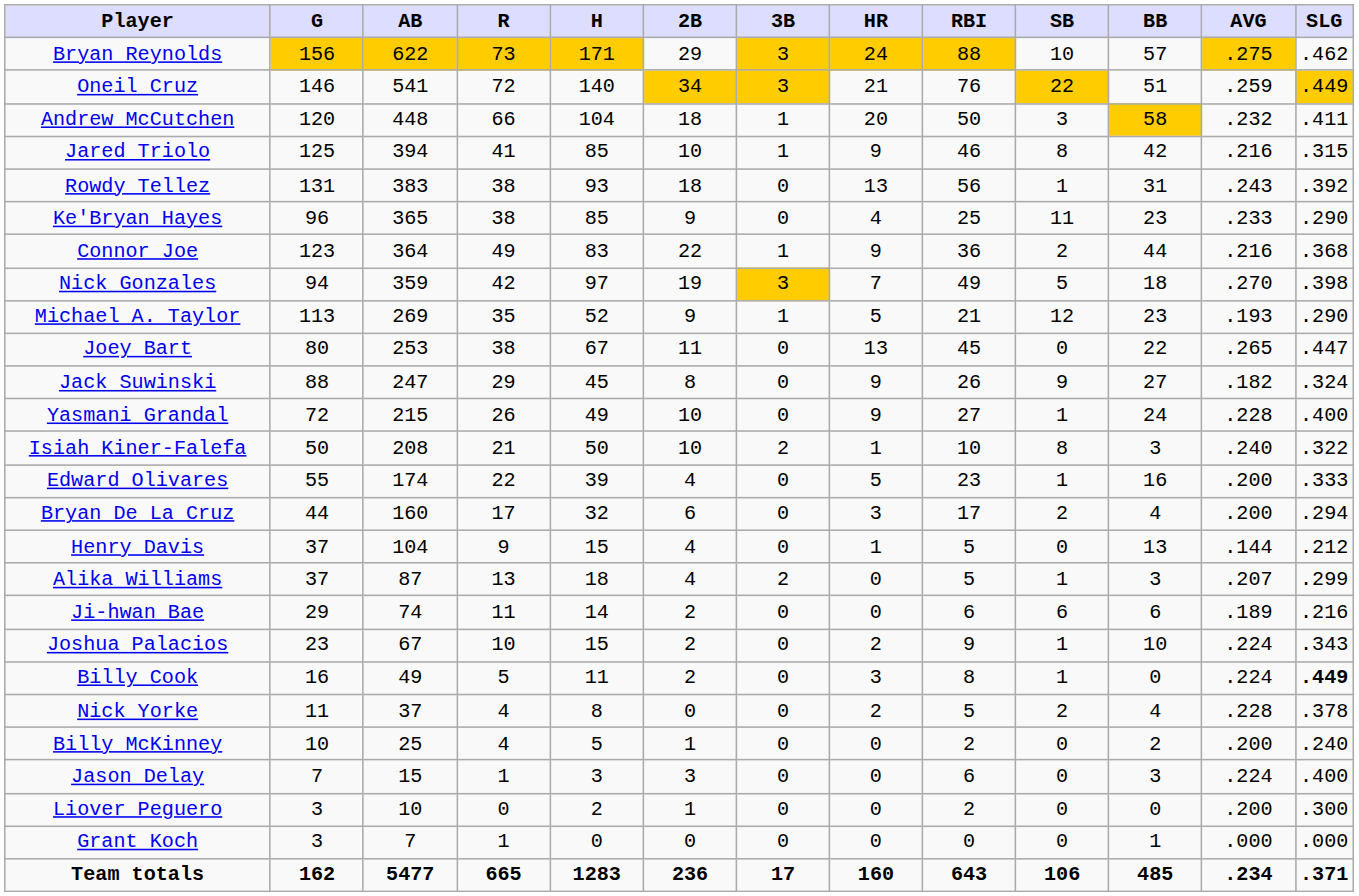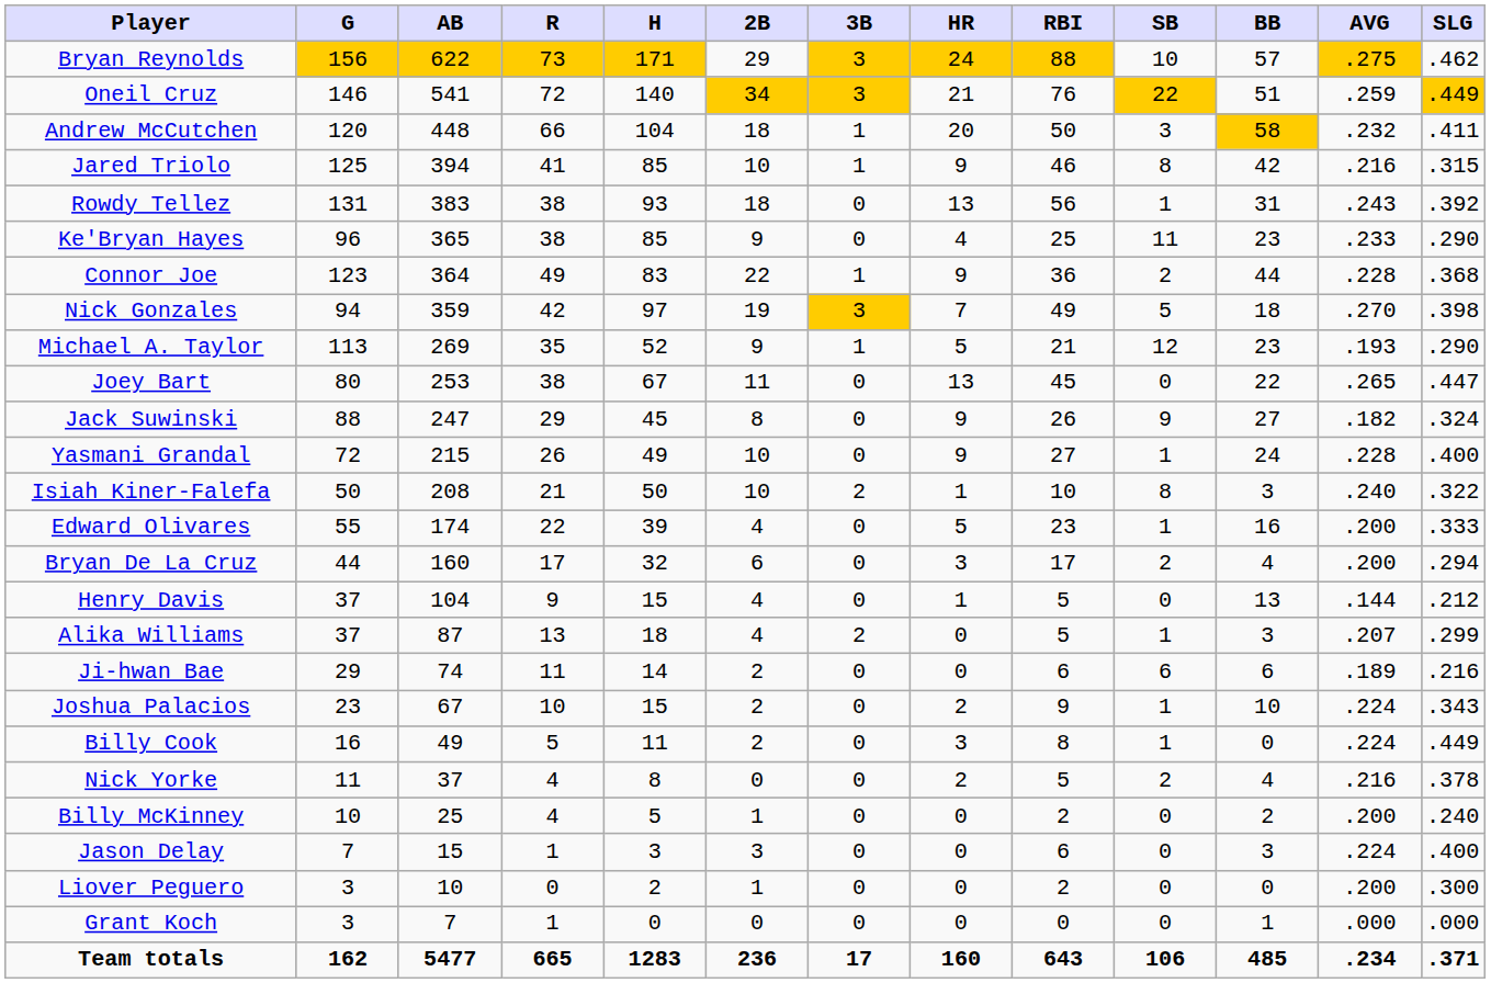Connor Joe | AVG: .216 -> .228
Billy Cook | SLG: bold -> normal
Nick Yorke | AVG: .228 -> .216
